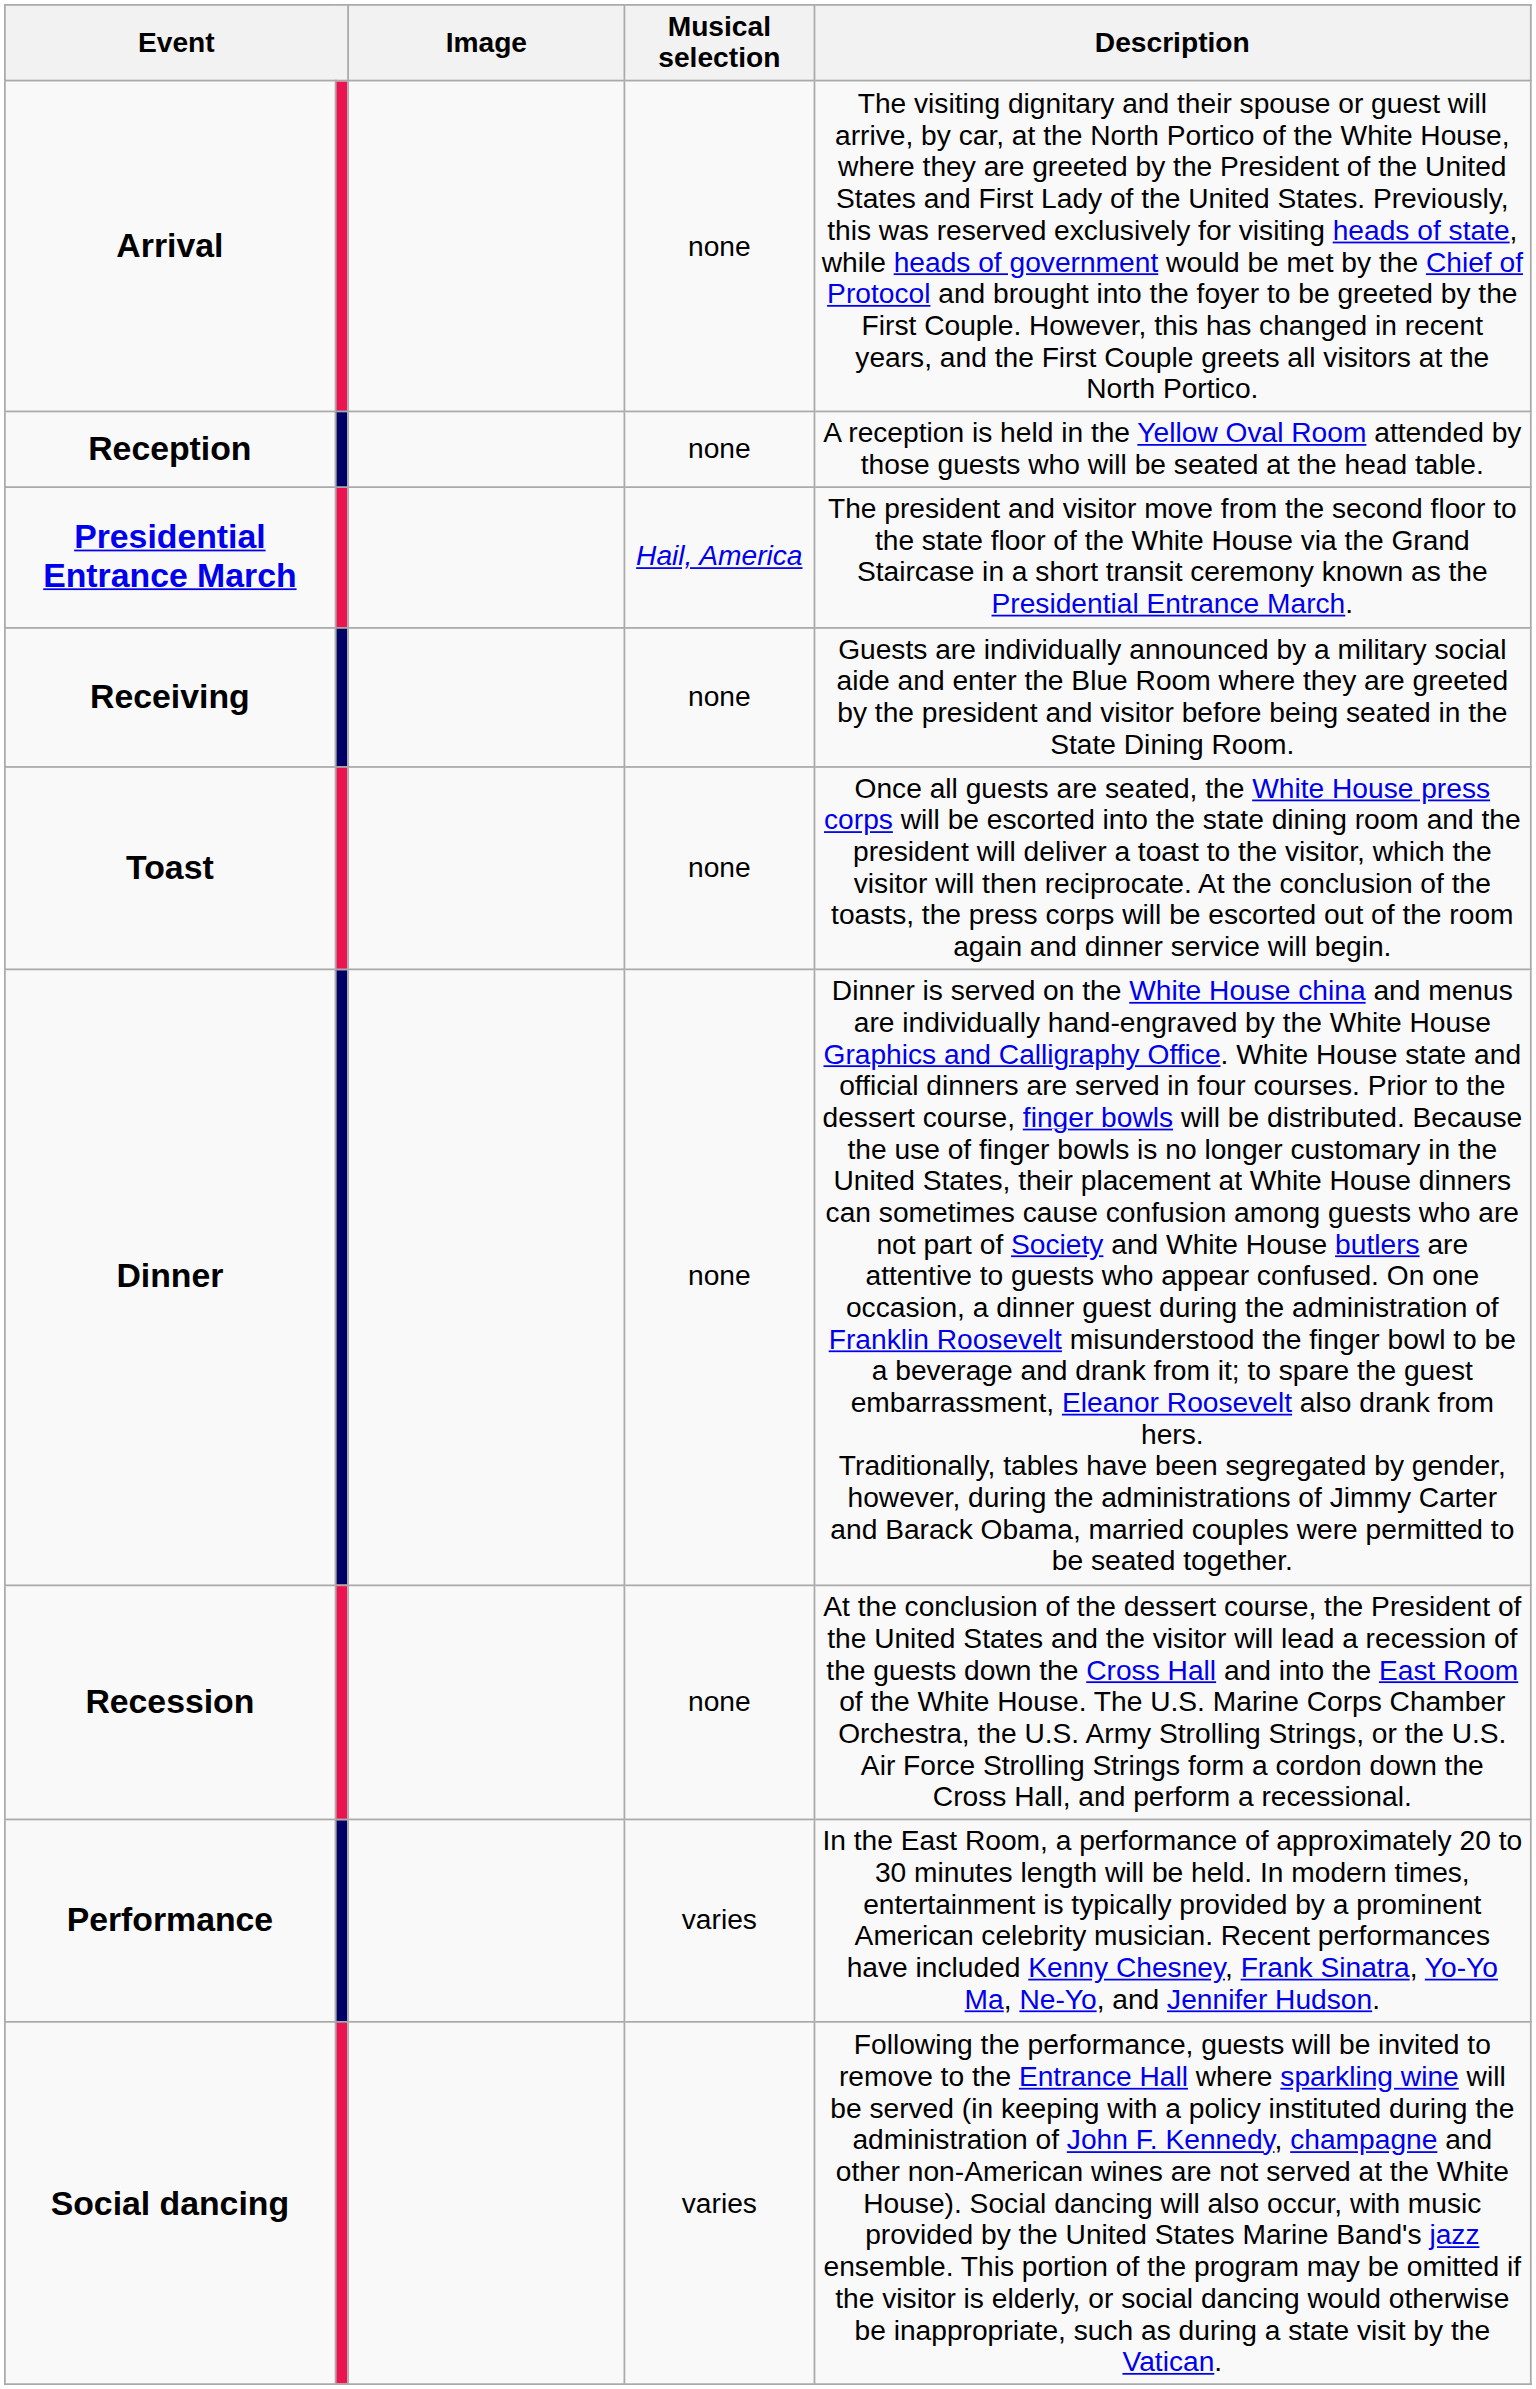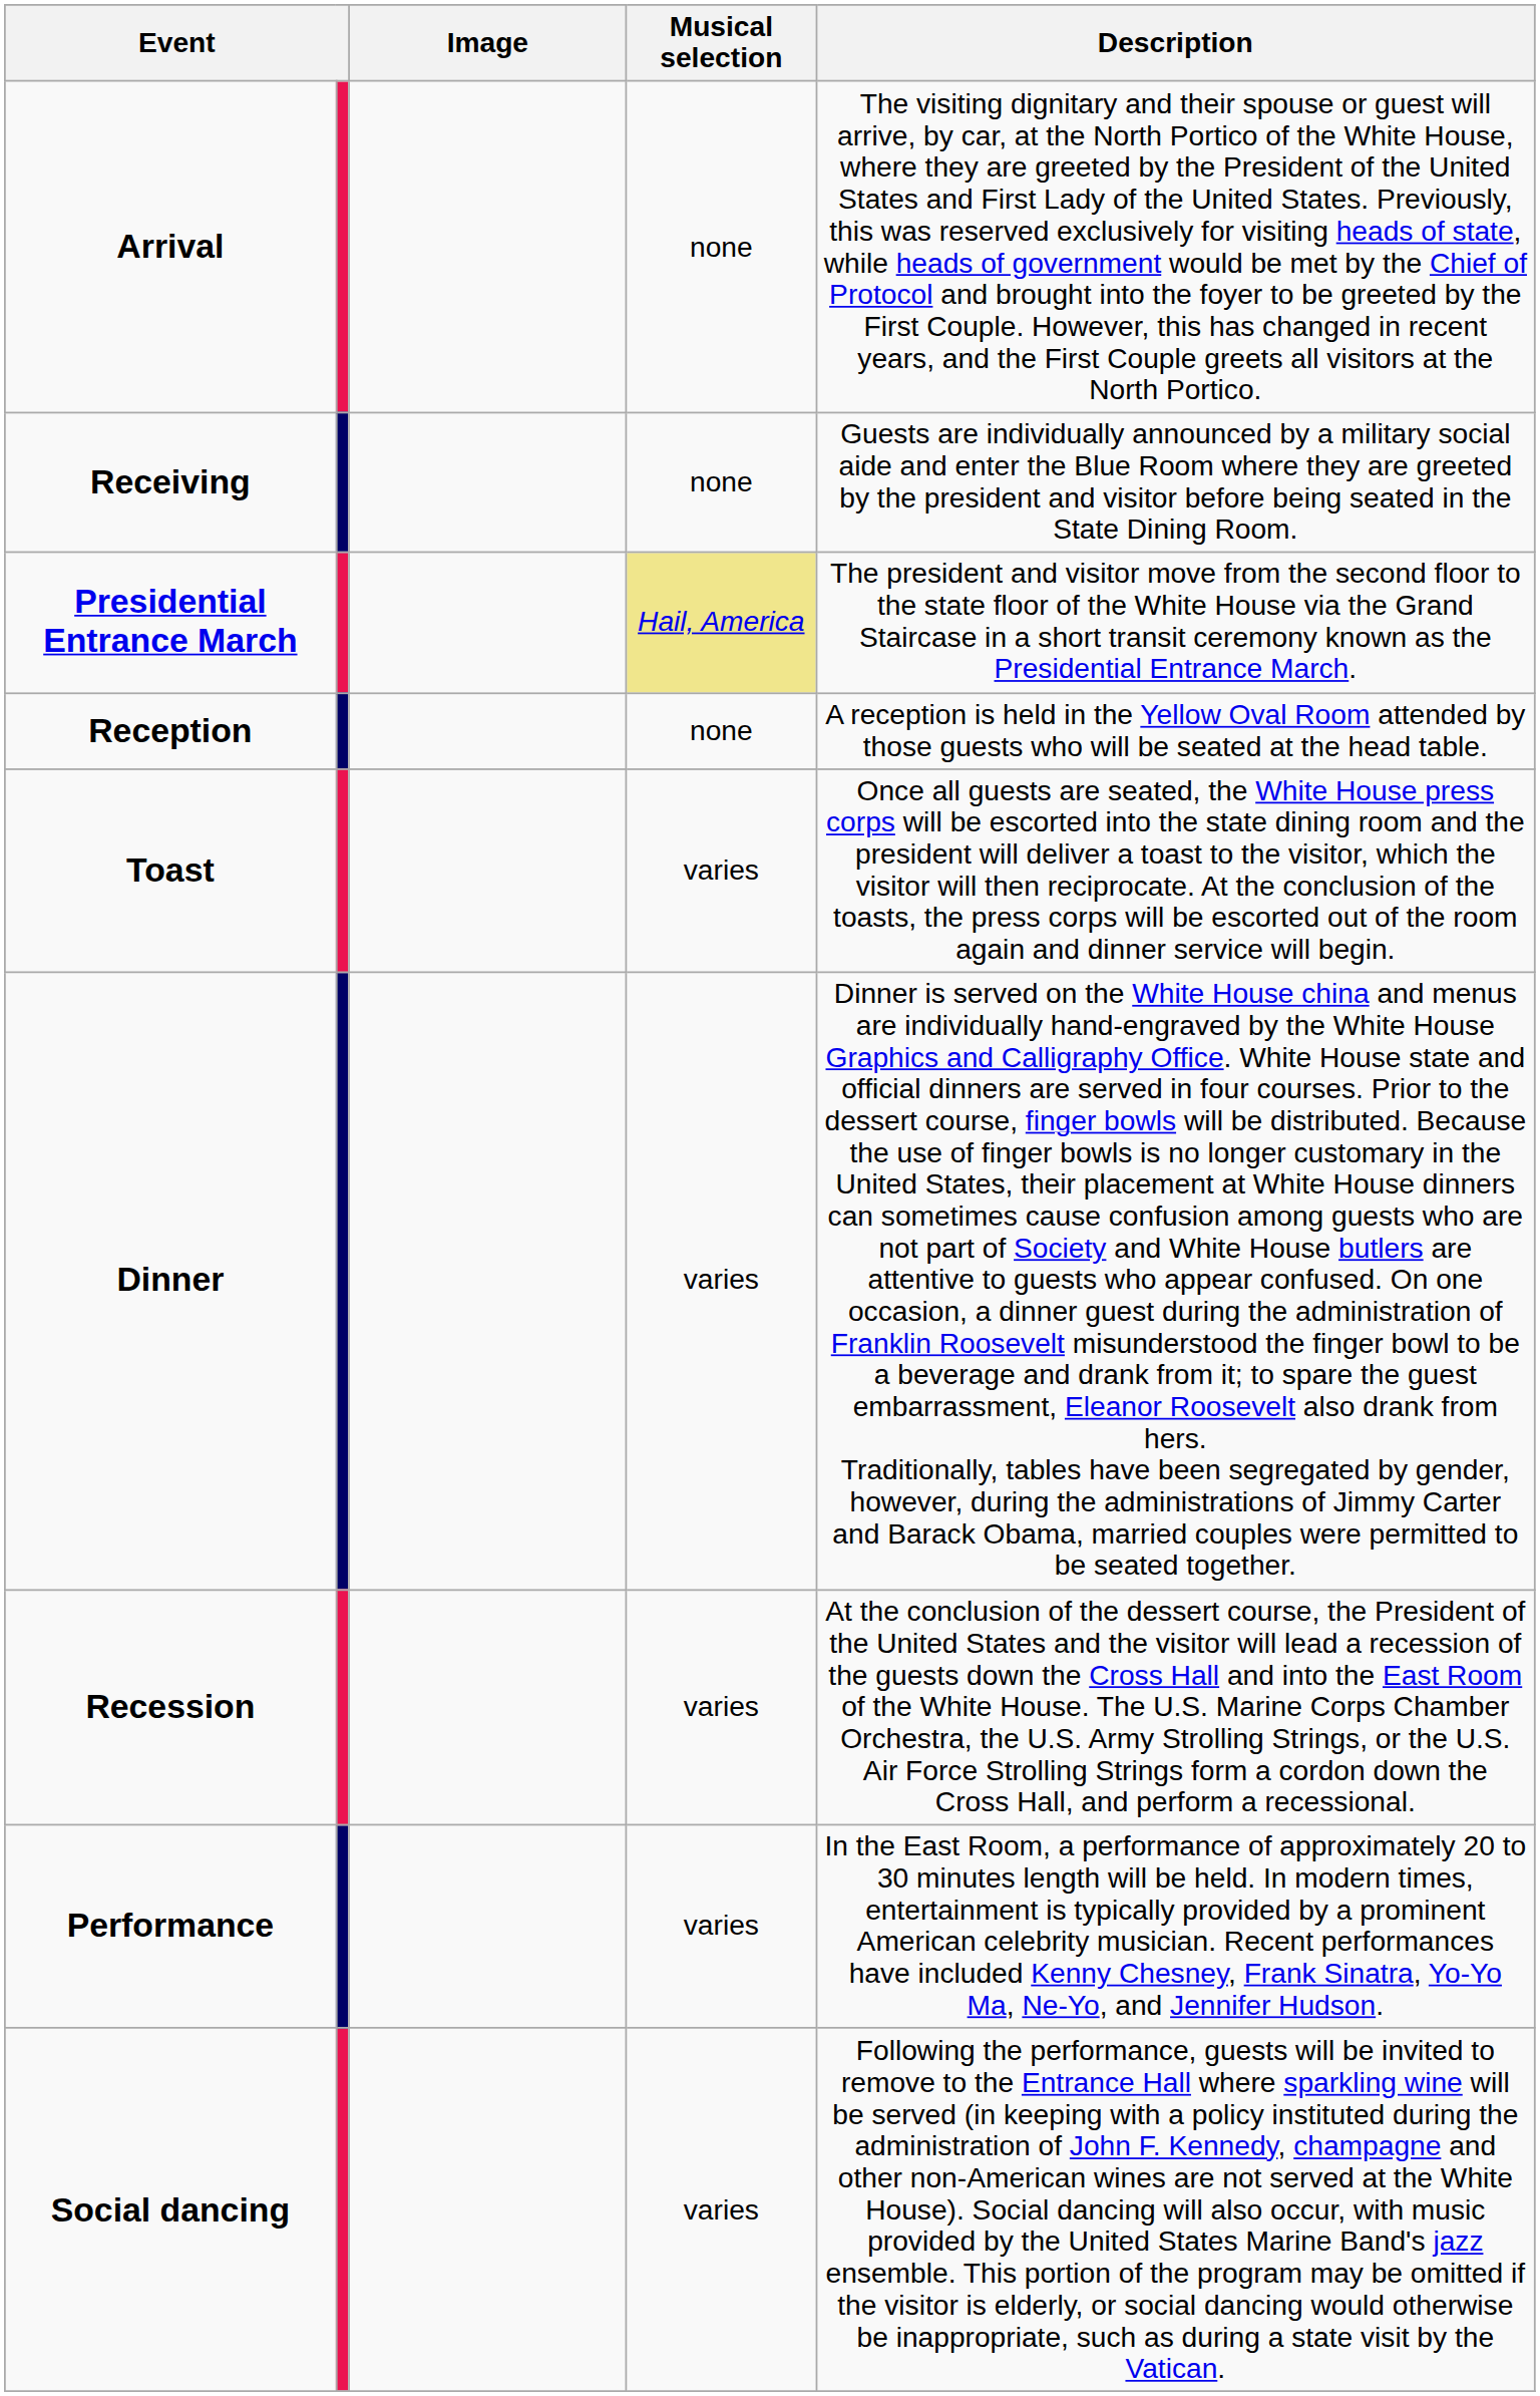rows swapped: Reception <-> Receiving
Presidential Entrance March | Musical selection: no background -> khaki background
Toast | Musical selection: none -> varies
Dinner | Musical selection: none -> varies
Recession | Musical selection: none -> varies
